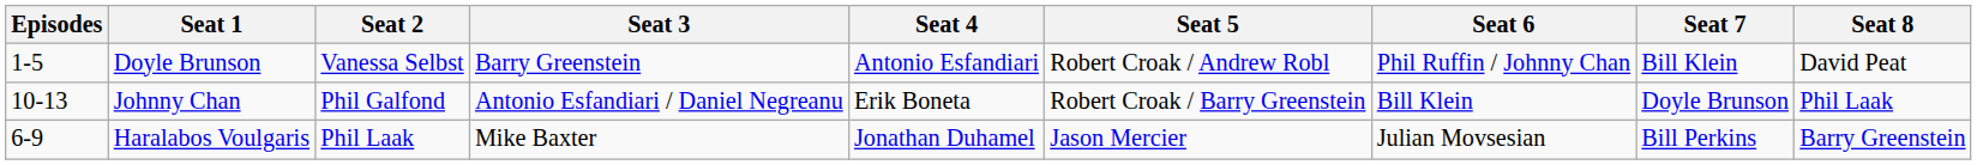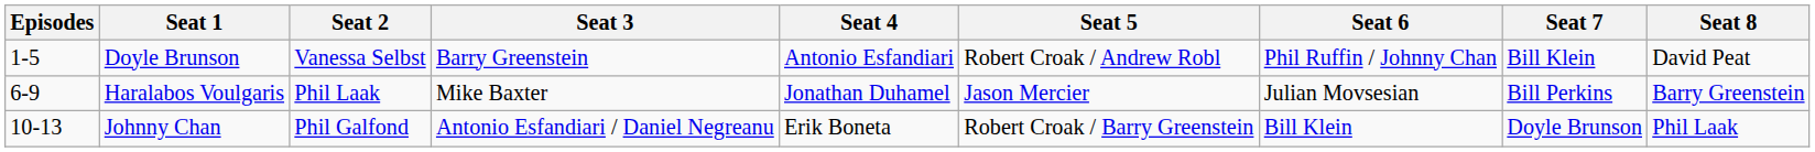rows swapped: Haralabos Voulgaris <-> Johnny Chan
